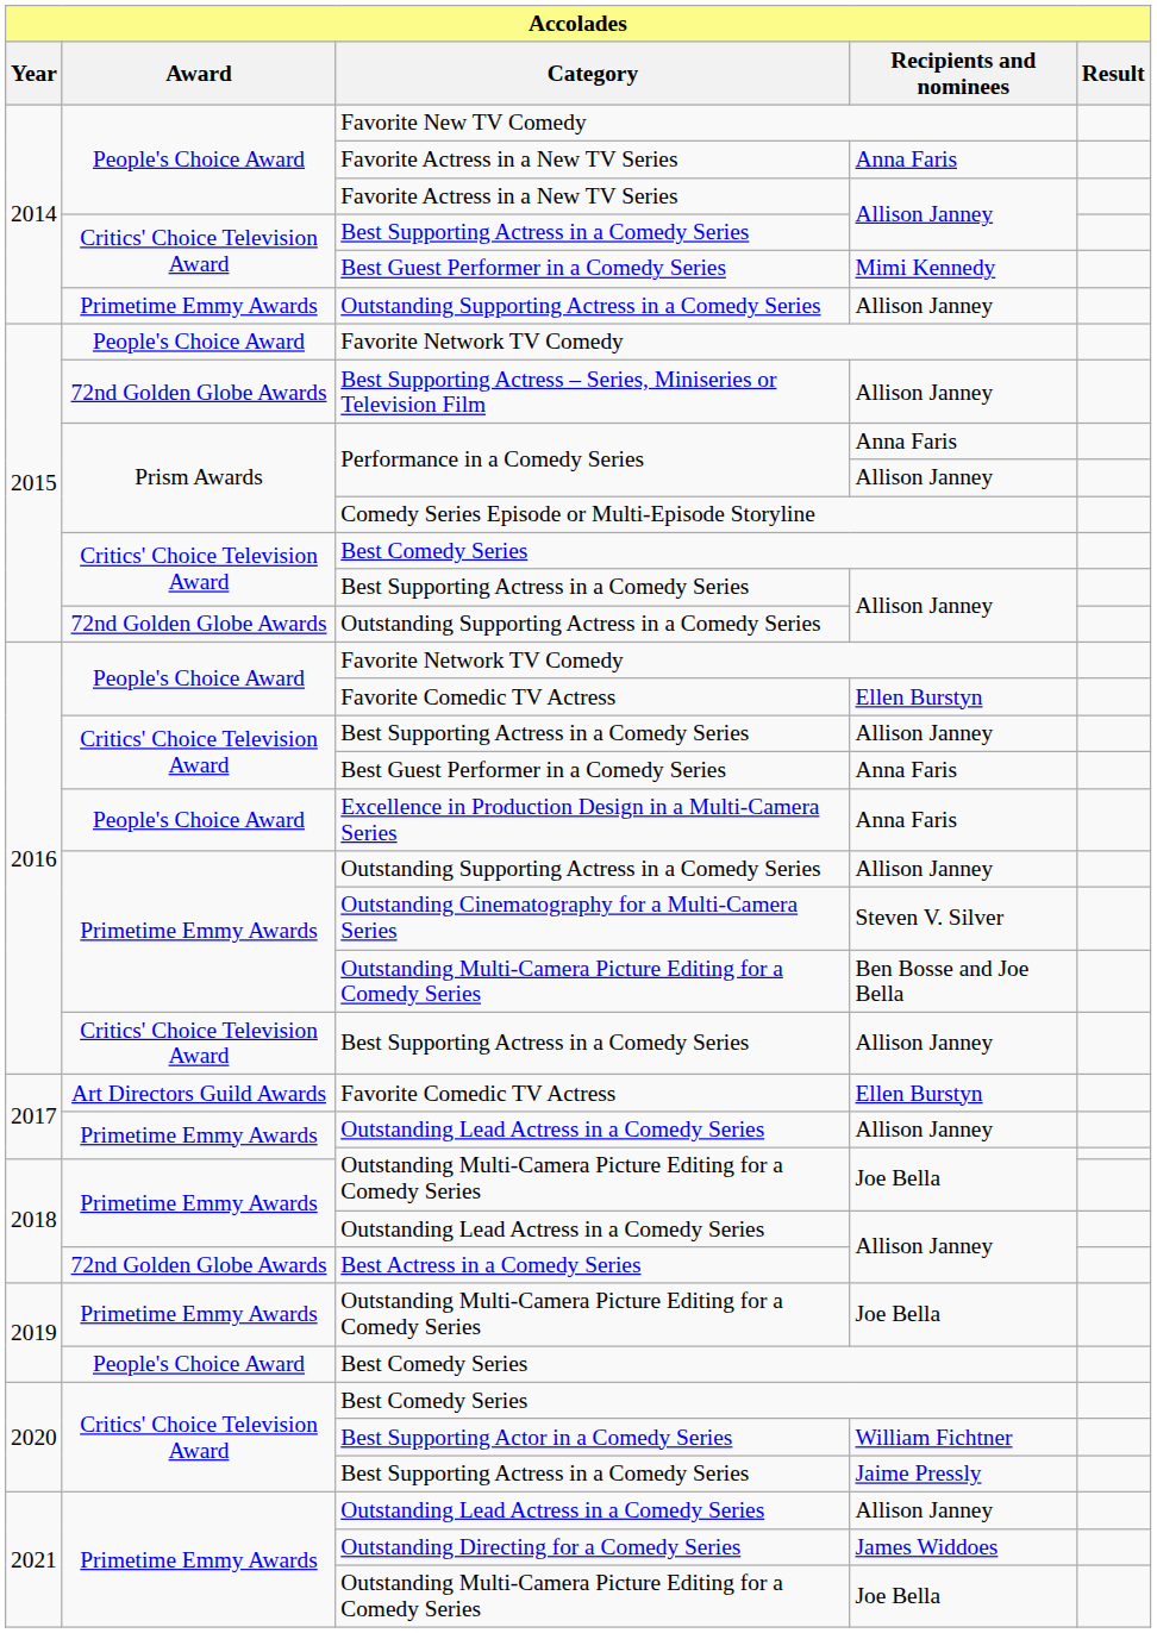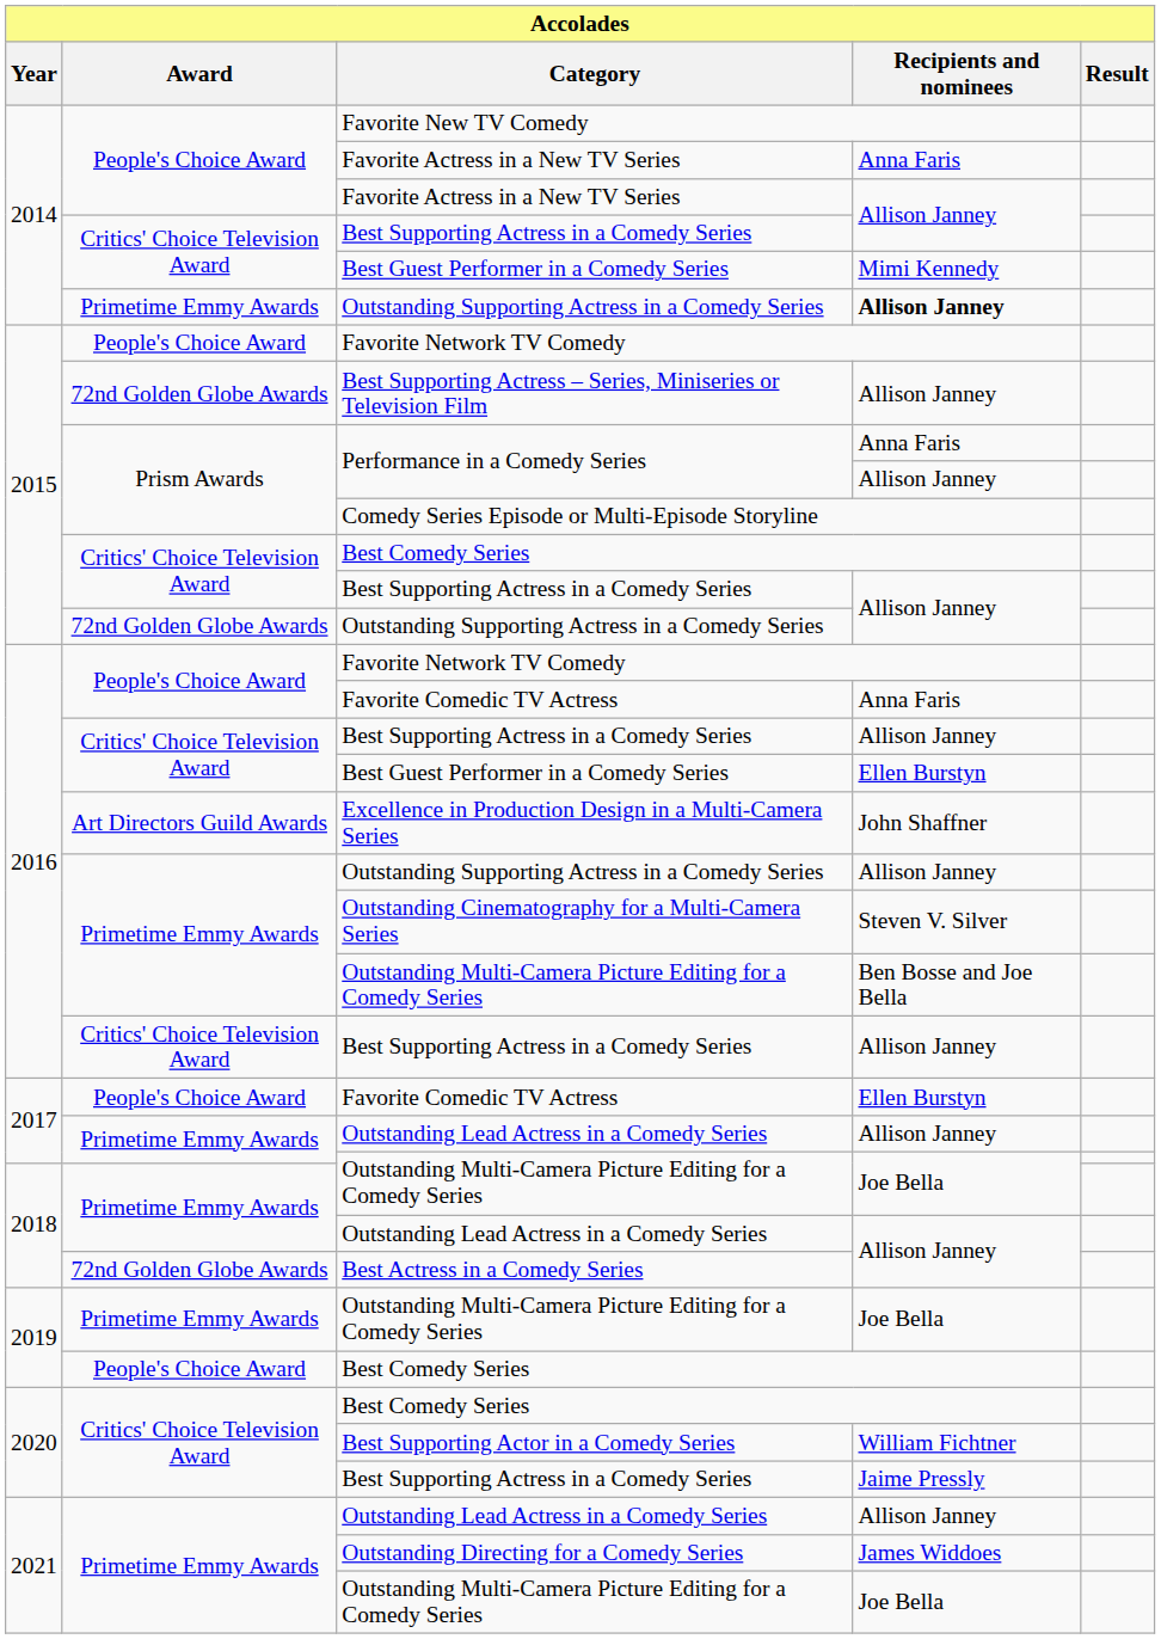2014 / Outstanding Supporting Actress in a Comedy Series | Recipients and nominees: normal -> bold
2016 / Favorite Comedic TV Actress | Recipients and nominees: Ellen Burstyn -> Anna Faris
2016 / Best Guest Performer in a Comedy Series | Recipients and nominees: Anna Faris -> Ellen Burstyn
Excellence in Production Design in a Multi-Camera Series | Award: People's Choice Award -> Art Directors Guild Awards
Excellence in Production Design in a Multi-Camera Series | Recipients and nominees: Anna Faris -> John Shaffner
2017 / Favorite Comedic TV Actress | Award: Art Directors Guild Awards -> People's Choice Award
